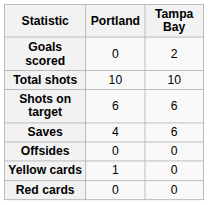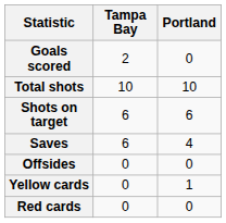columns swapped: Tampa Bay <-> Portland
